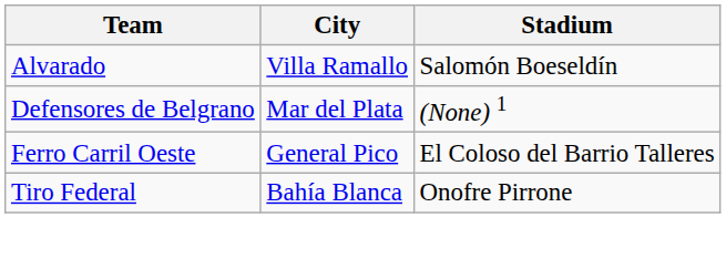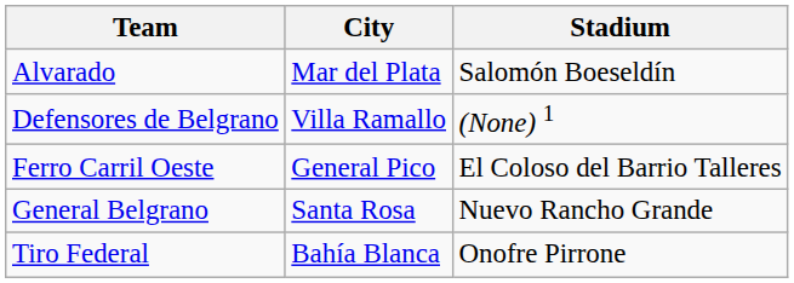Alvarado | City: Villa Ramallo -> Mar del Plata
Defensores de Belgrano | City: Mar del Plata -> Villa Ramallo
+ row: General Belgrano | Santa Rosa | Nuevo Rancho Grande
